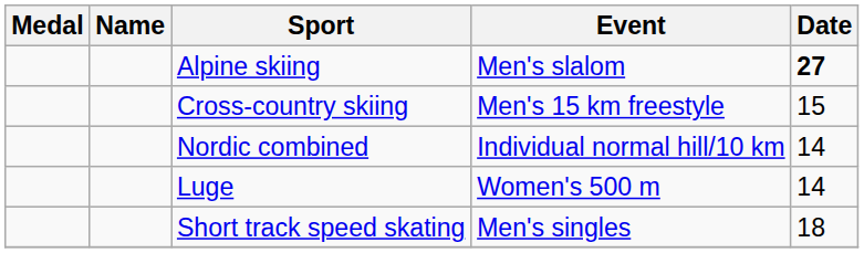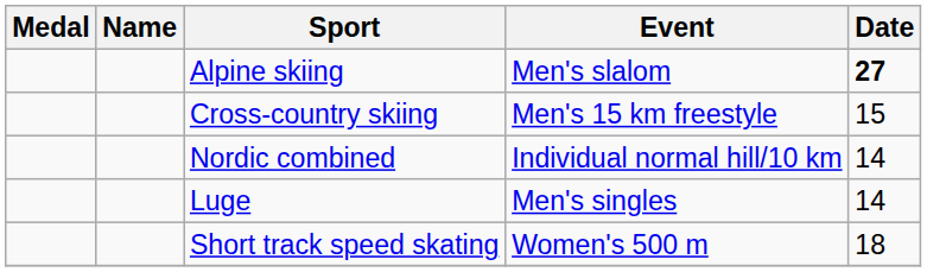Luge | Event: Women's 500 m -> Men's singles
Short track speed skating | Event: Men's singles -> Women's 500 m
